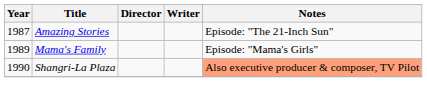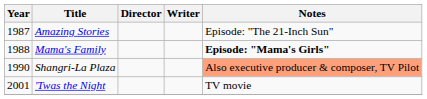Mama's Family | Year: 1989 -> 1988
Mama's Family | Notes: normal -> bold
+ row: 2001 | 'Twas the Night | TV movie
